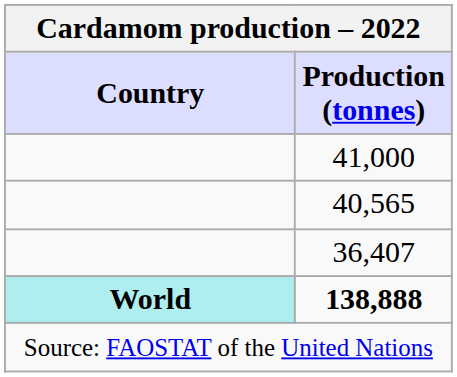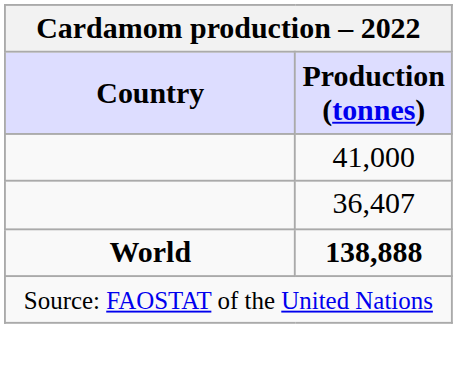- row: 40,565
138,888 | Country: paleturquoise background -> no background
